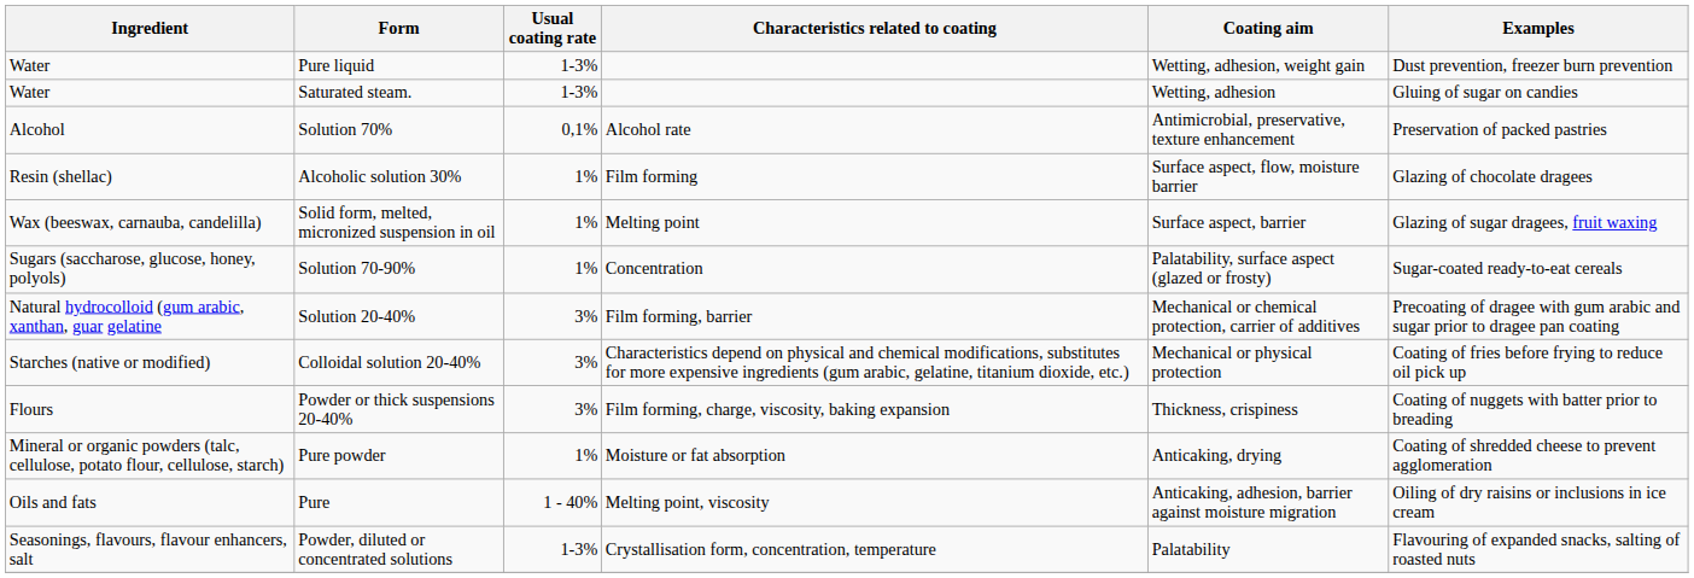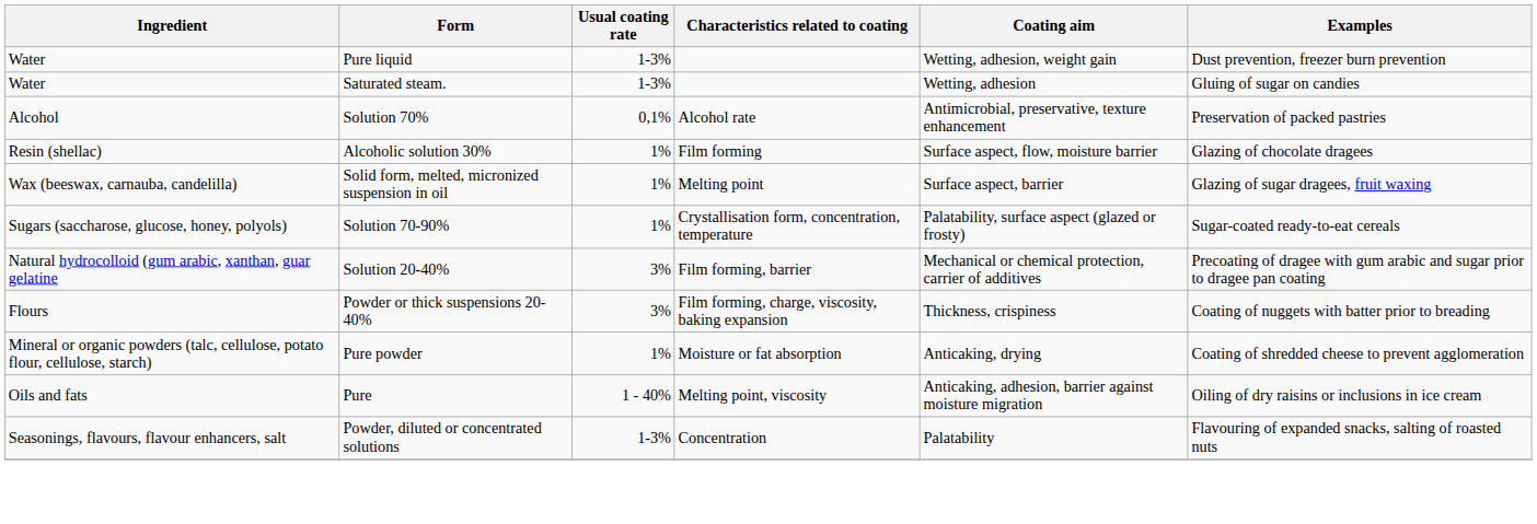Solution 70-90% | Characteristics related to coating: Concentration -> Crystallisation form, concentration, temperature
- row: Starches (native or modified) | Colloidal solution 20-40% | 3% | Characteristics depend on physical and chemical modifications, substitutes for more expensive ingredients (gum arabic, gelatine, titanium dioxide, etc.) | Mechanical or physical protection | Coating of fries before frying to reduce oil pick up
Powder, diluted or concentrated solutions | Characteristics related to coating: Crystallisation form, concentration, temperature -> Concentration
